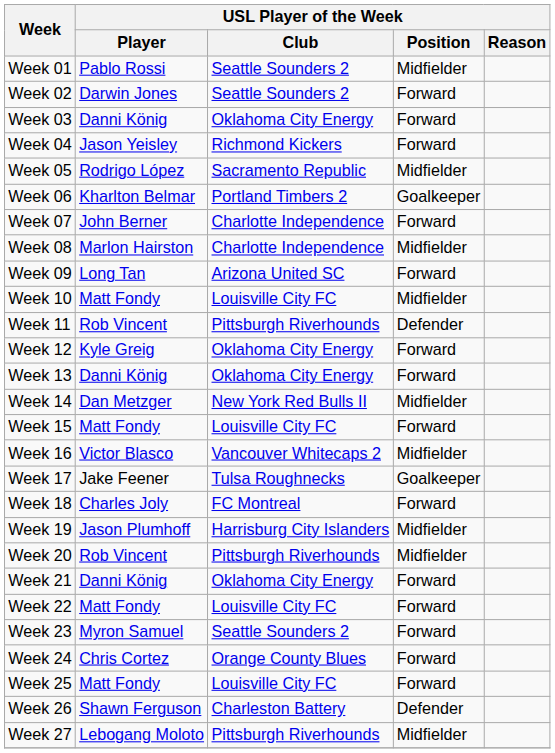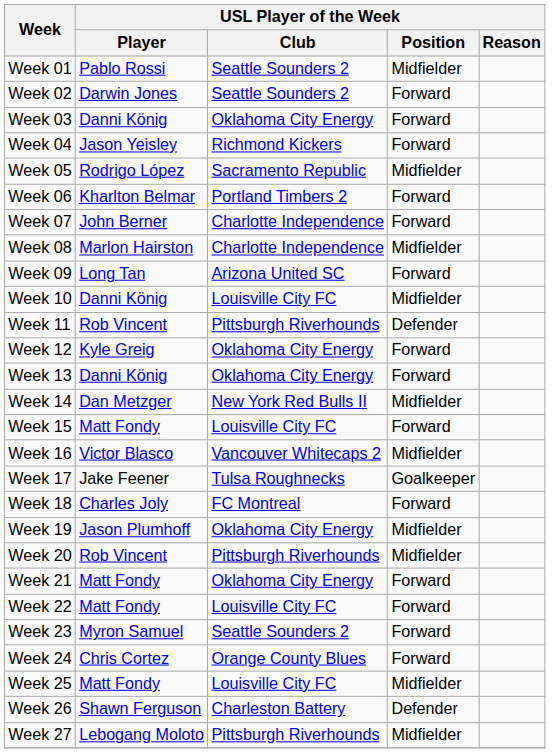Week 06 | USL Player of the Week / Position: Goalkeeper -> Forward
Week 10 | USL Player of the Week / Player: Matt Fondy -> Danni König
Week 19 | USL Player of the Week / Club: Harrisburg City Islanders -> Oklahoma City Energy
Week 21 | USL Player of the Week / Player: Danni König -> Matt Fondy
Week 25 | USL Player of the Week / Position: Forward -> Midfielder
